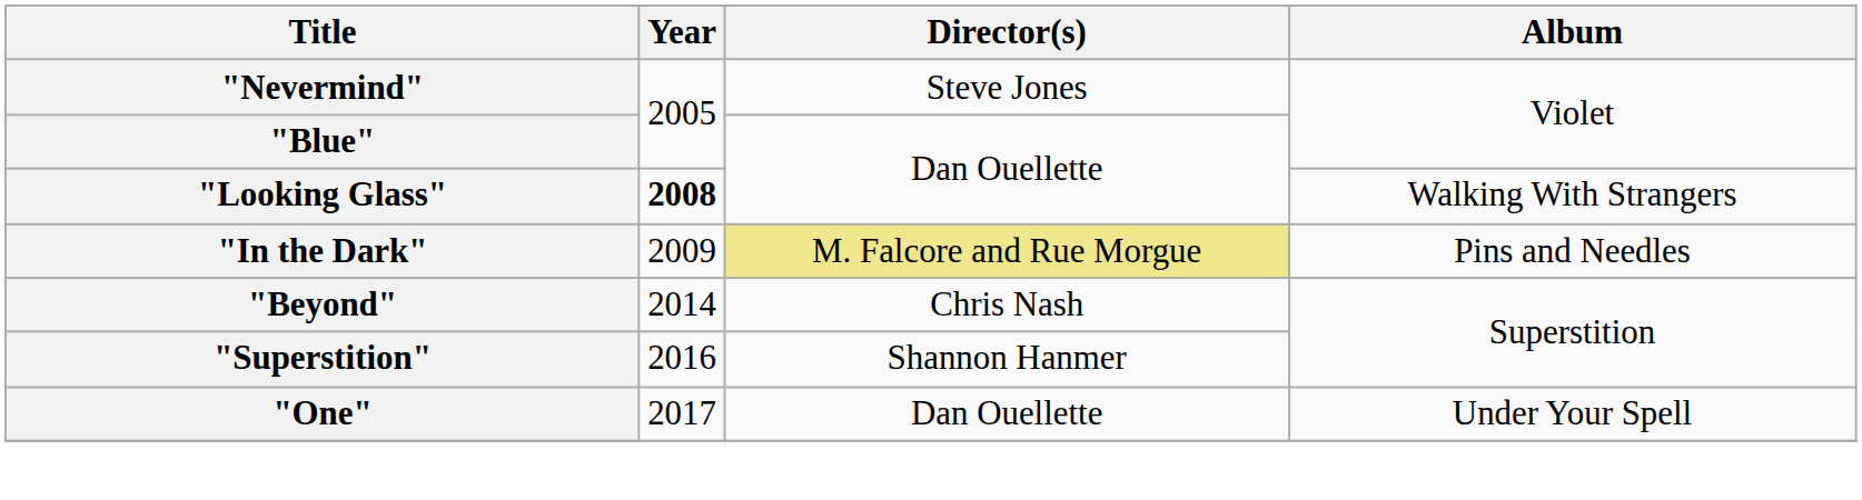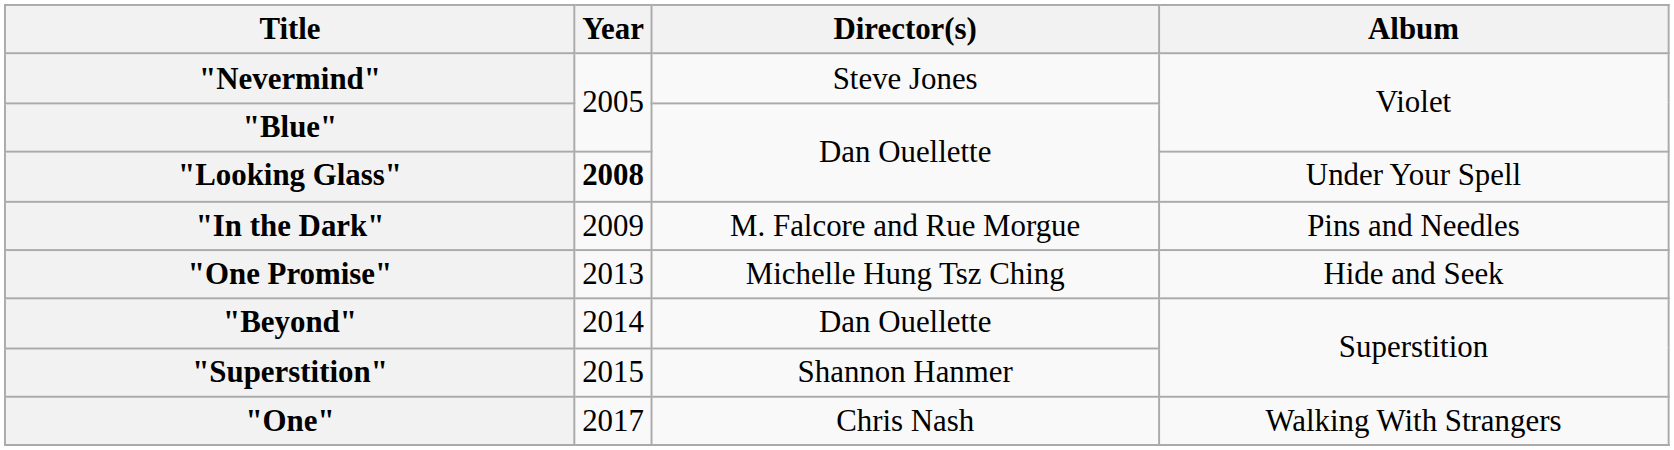"Looking Glass" | Album: Walking With Strangers -> Under Your Spell
"In the Dark" | Director(s): khaki background -> no background
+ row: "One Promise" | 2013 | Michelle Hung Tsz Ching | Hide and Seek
"Beyond" | Director(s): Chris Nash -> Dan Ouellette
"Superstition" | Year: 2016 -> 2015
"One" | Director(s): Dan Ouellette -> Chris Nash
"One" | Album: Under Your Spell -> Walking With Strangers
